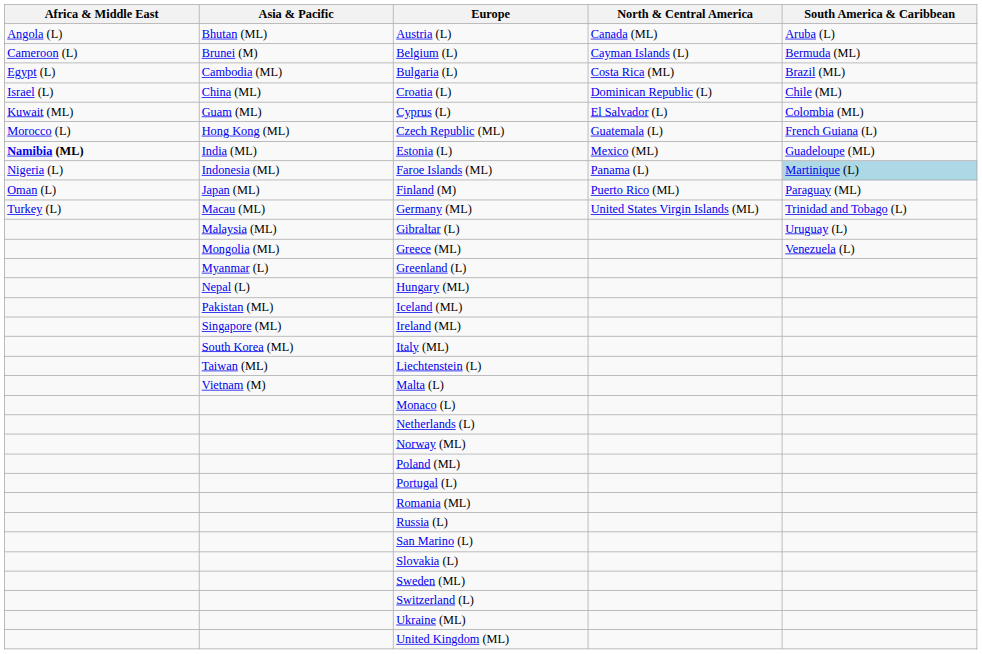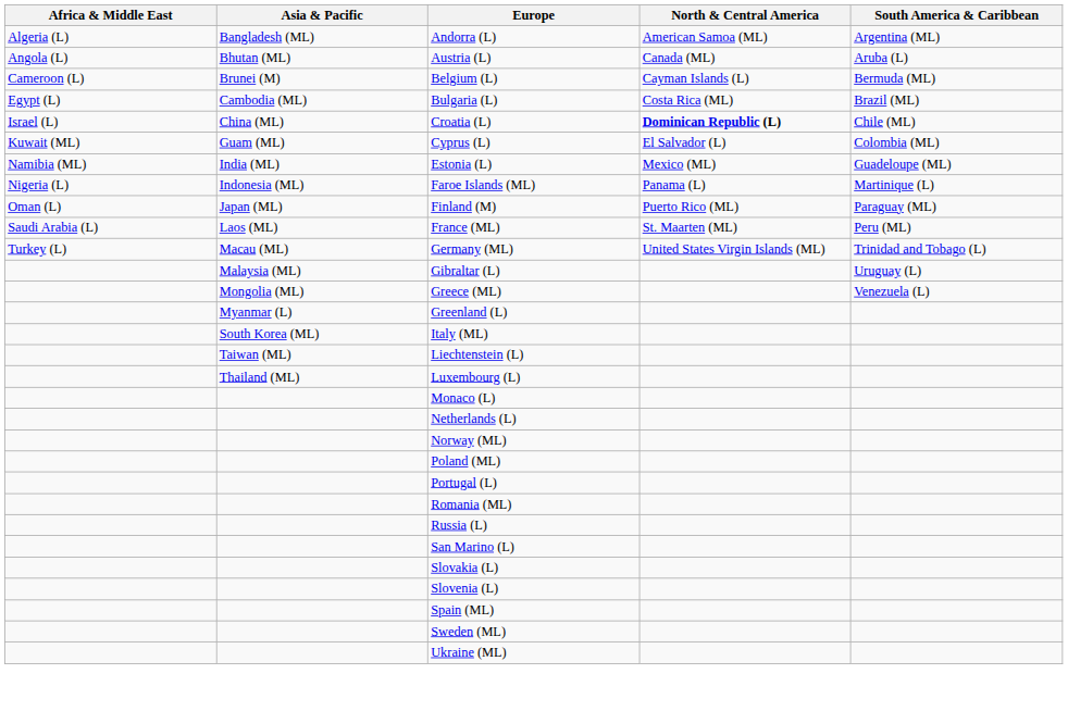+ row: Algeria (L) | Bangladesh (ML) | Andorra (L) | American Samoa (ML) | Argentina (ML)
Croatia (L) | North & Central America: normal -> bold
- row: Morocco (L) | Hong Kong (ML) | Czech Republic (ML) | Guatemala (L) | French Guiana (L)
Estonia (L) | Africa & Middle East: bold -> normal
Faroe Islands (ML) | South America & Caribbean: lightblue background -> no background
+ row: Saudi Arabia (L) | Laos (ML) | France (ML) | St. Maarten (ML) | Peru (ML)
- row: Nepal (L) | Hungary (ML)
- row: Pakistan (ML) | Iceland (ML)
- row: Singapore (ML) | Ireland (ML)
+ row: Thailand (ML) | Luxembourg (L)
- row: Vietnam (M) | Malta (L)
+ row: Slovenia (L)
+ row: Spain (ML)
- row: Switzerland (L)
- row: United Kingdom (ML)
